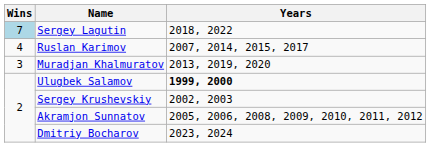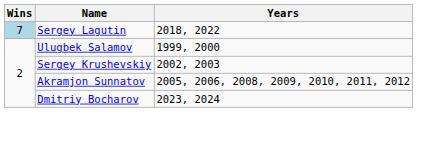- row: 4 | Ruslan Karimov | 2007, 2014, 2015, 2017
- row: 3 | Muradjan Khalmuratov | 2013, 2019, 2020
Ulugbek Salamov | Years: bold -> normal
